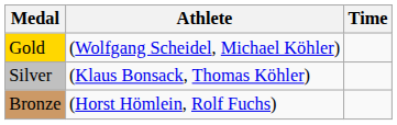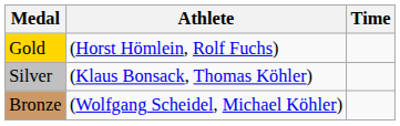Gold | Athlete: (Wolfgang Scheidel, Michael Köhler) -> (Horst Hömlein, Rolf Fuchs)
Bronze | Athlete: (Horst Hömlein, Rolf Fuchs) -> (Wolfgang Scheidel, Michael Köhler)
